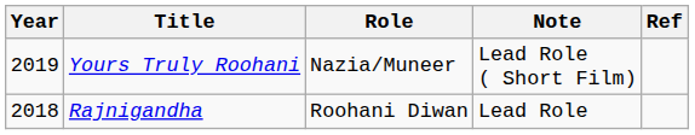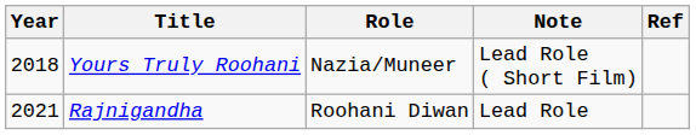Yours Truly Roohani | Year: 2019 -> 2018
Rajnigandha | Year: 2018 -> 2021
